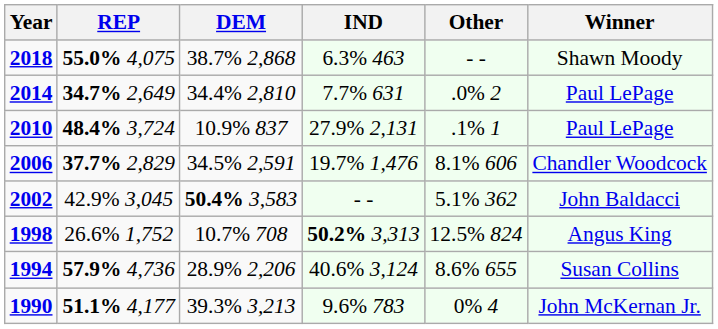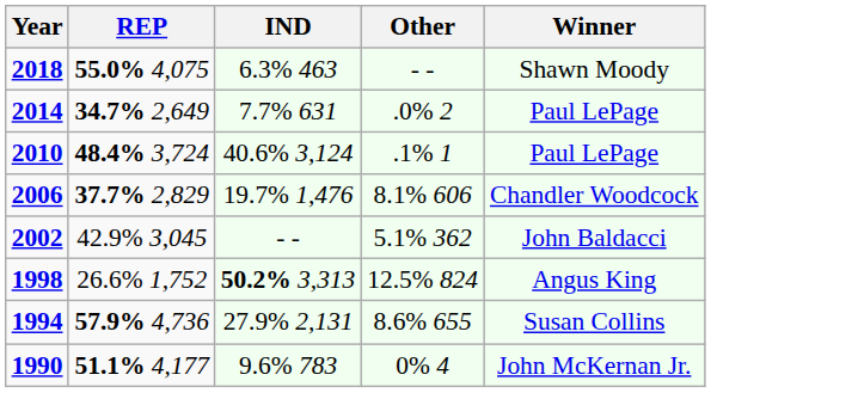- column: DEM | 38.7% 2,868 | 34.4% 2,810 | 10.9% 837 | 34.5% 2,591 | 50.4% 3,583 | 10.7% 708 | 28.9% 2,206 | 39.3% 3,213
2010 | IND: 27.9% 2,131 -> 40.6% 3,124
1994 | IND: 40.6% 3,124 -> 27.9% 2,131
